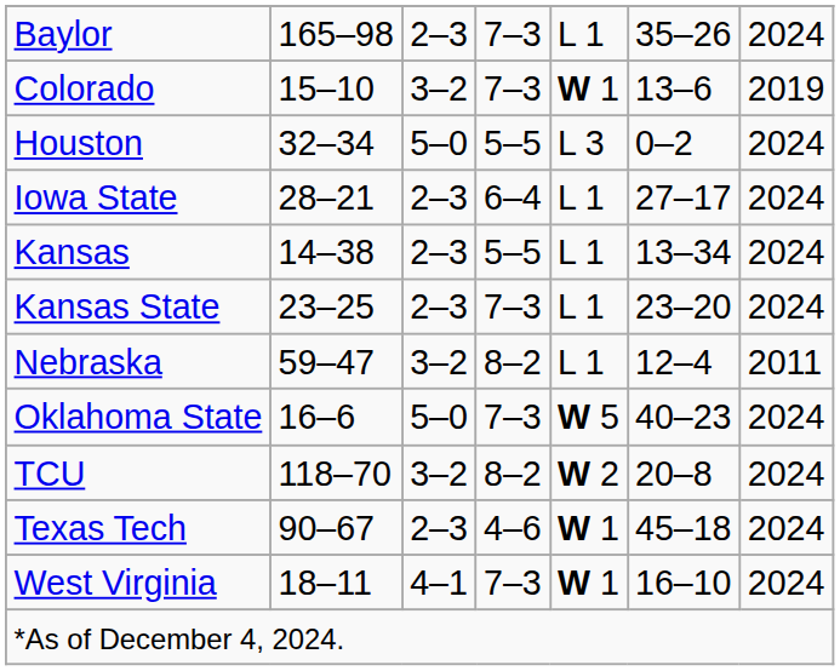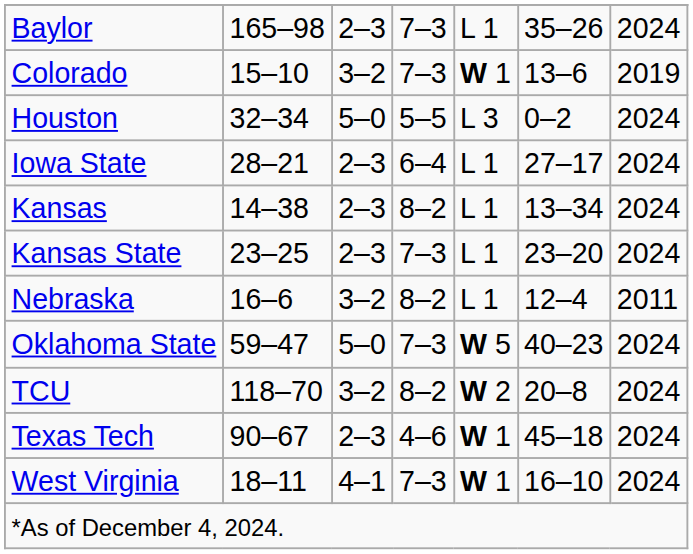Kansas | column 4: 5–5 -> 8–2
Nebraska | column 2: 59–47 -> 16–6
Oklahoma State | column 2: 16–6 -> 59–47
